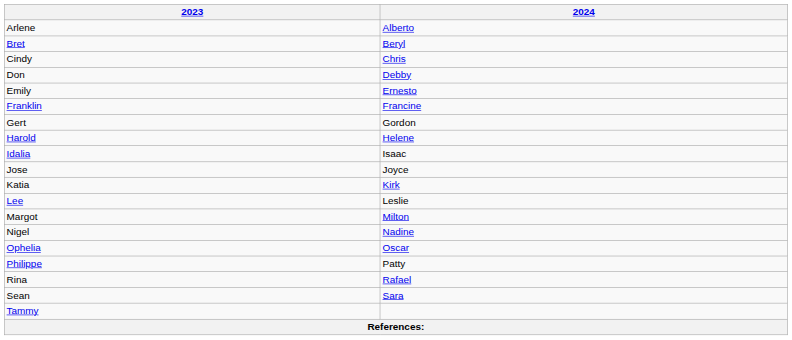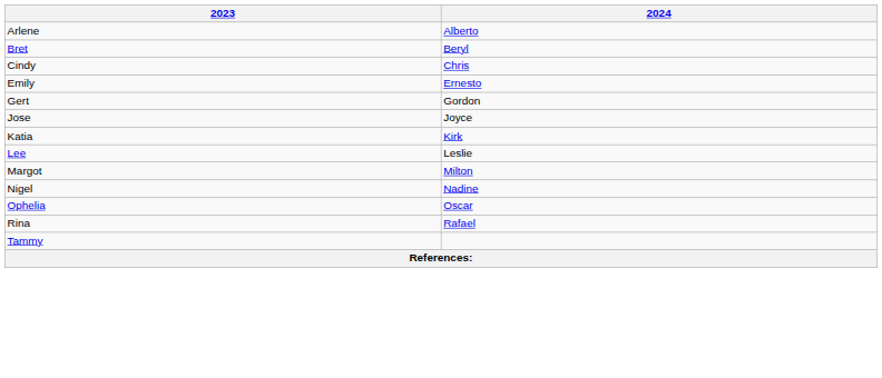- row: Don | Debby
- row: Franklin | Francine
- row: Harold | Helene
- row: Idalia | Isaac
- row: Philippe | Patty
- row: Sean | Sara
